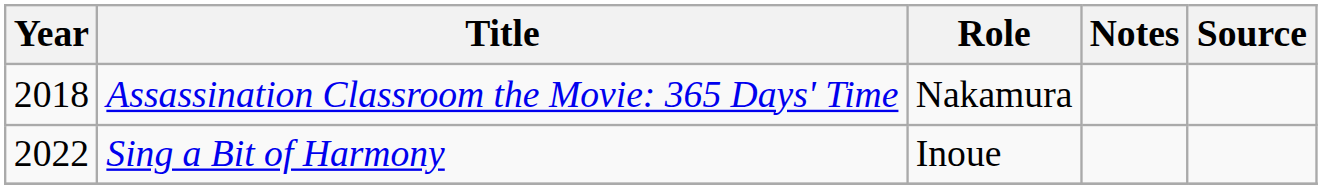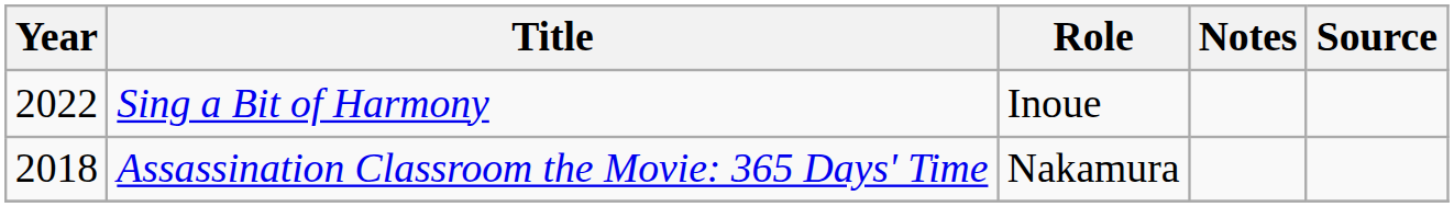rows swapped: Assassination Classroom the Movie: 365 Days' Time <-> Sing a Bit of Harmony
